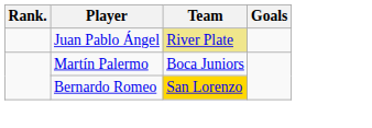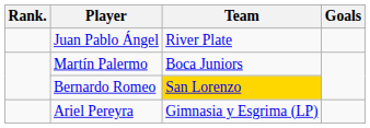Juan Pablo Ángel | Team: khaki background -> no background
+ row: Ariel Pereyra | Gimnasia y Esgrima (LP)
